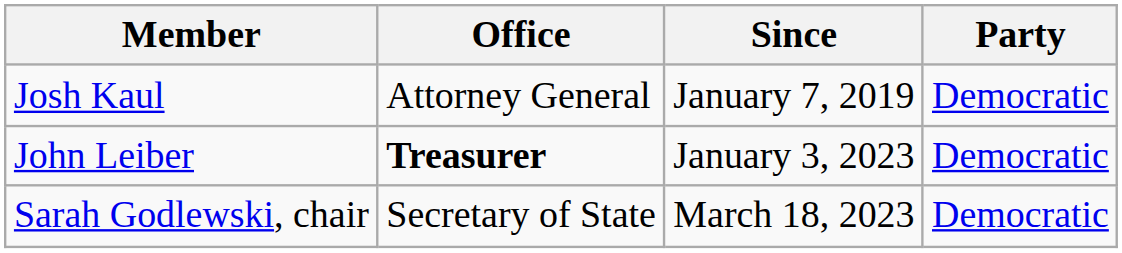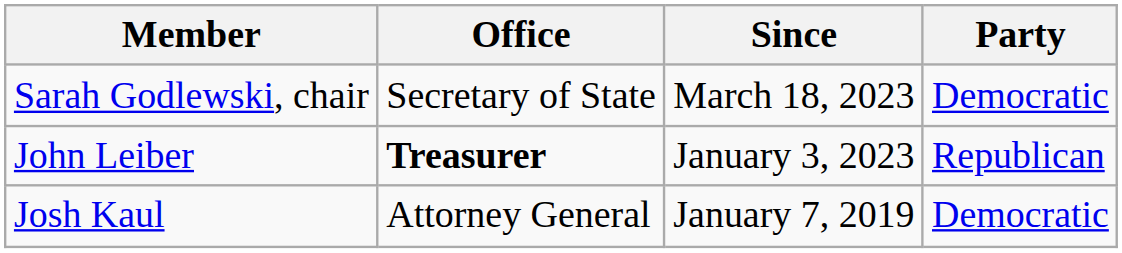rows swapped: Josh Kaul <-> Sarah Godlewski, chair
John Leiber | Party: Democratic -> Republican
